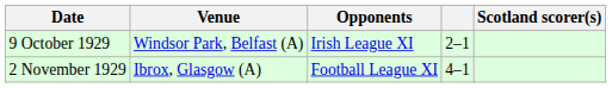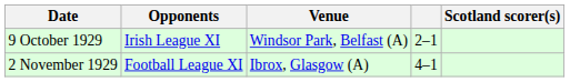columns swapped: Venue <-> Opponents
